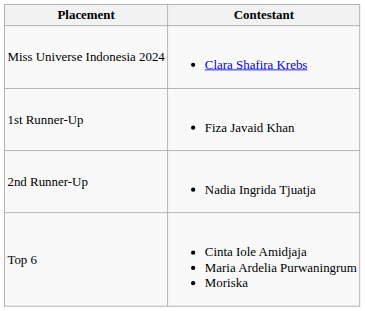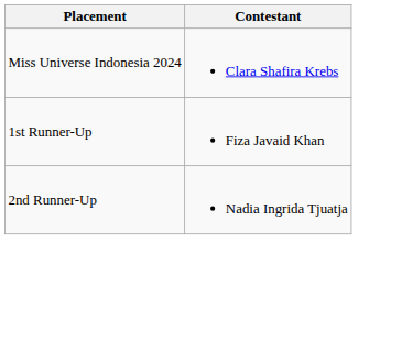- row: Top 6 | Cinta Iole Amidjaja Maria Ardelia Purwaningrum Moriska
